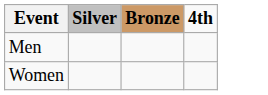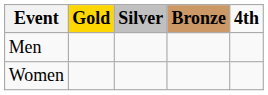+ column: Gold
